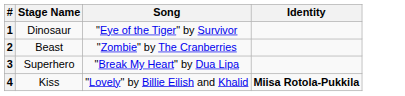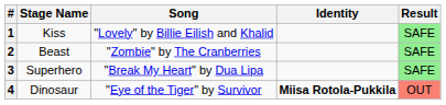+ column: Result | SAFE | SAFE | SAFE | OUT
1 | Stage Name: Dinosaur -> Kiss
1 | Song: "Eye of the Tiger" by Survivor -> "Lovely" by Billie Eilish and Khalid
4 | Stage Name: Kiss -> Dinosaur
4 | Song: "Lovely" by Billie Eilish and Khalid -> "Eye of the Tiger" by Survivor
